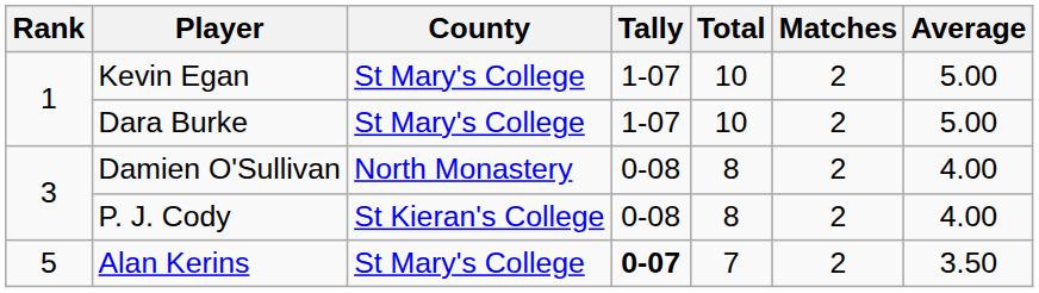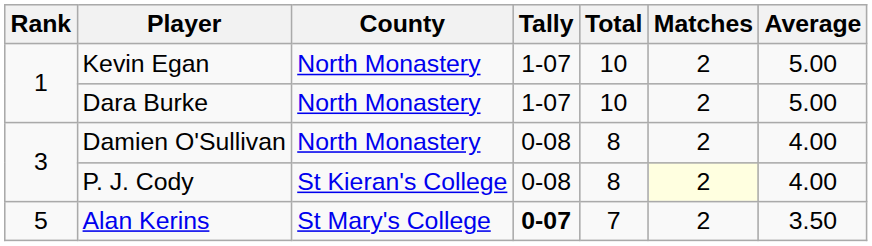Kevin Egan | County: St Mary's College -> North Monastery
Dara Burke | County: St Mary's College -> North Monastery
P. J. Cody | Matches: no background -> lightyellow background
